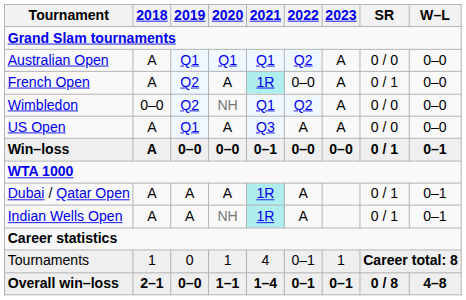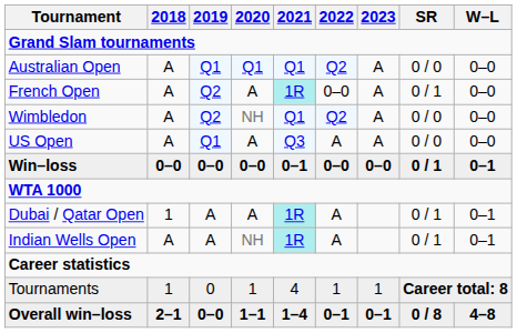Wimbledon | 2018: 0–0 -> A
Win–loss | 2018: A -> 0–0
Dubai / Qatar Open | 2018: A -> 1
Tournaments | 2022: 0–1 -> 1
